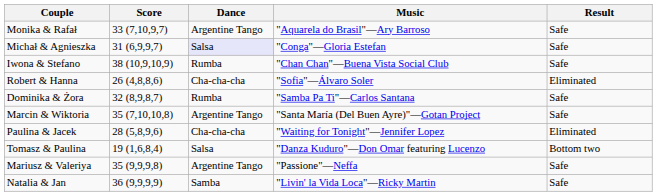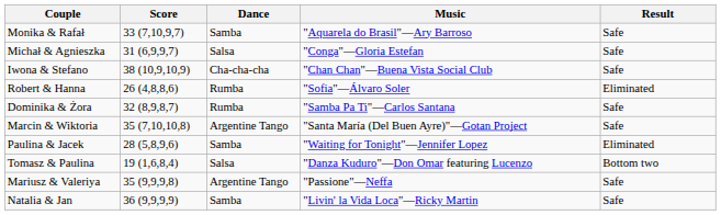Monika & Rafał | Dance: Argentine Tango -> Samba
Michał & Agnieszka | Dance: lavender background -> no background
Iwona & Stefano | Dance: Rumba -> Cha-cha-cha
Robert & Hanna | Dance: Cha-cha-cha -> Rumba
Paulina & Jacek | Dance: Cha-cha-cha -> Samba
